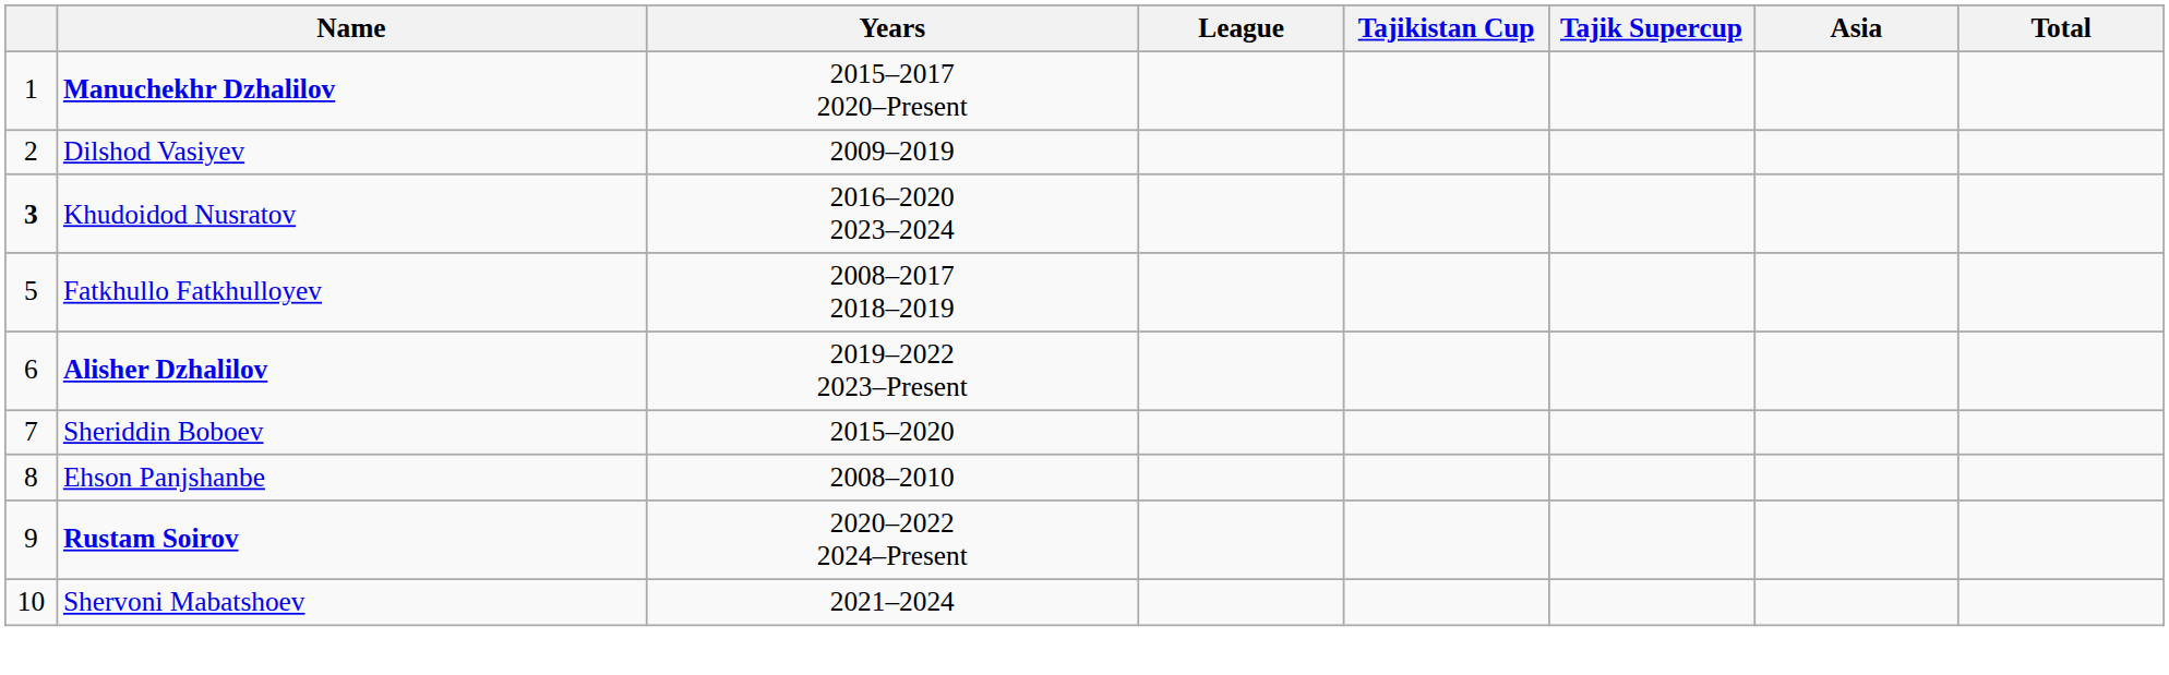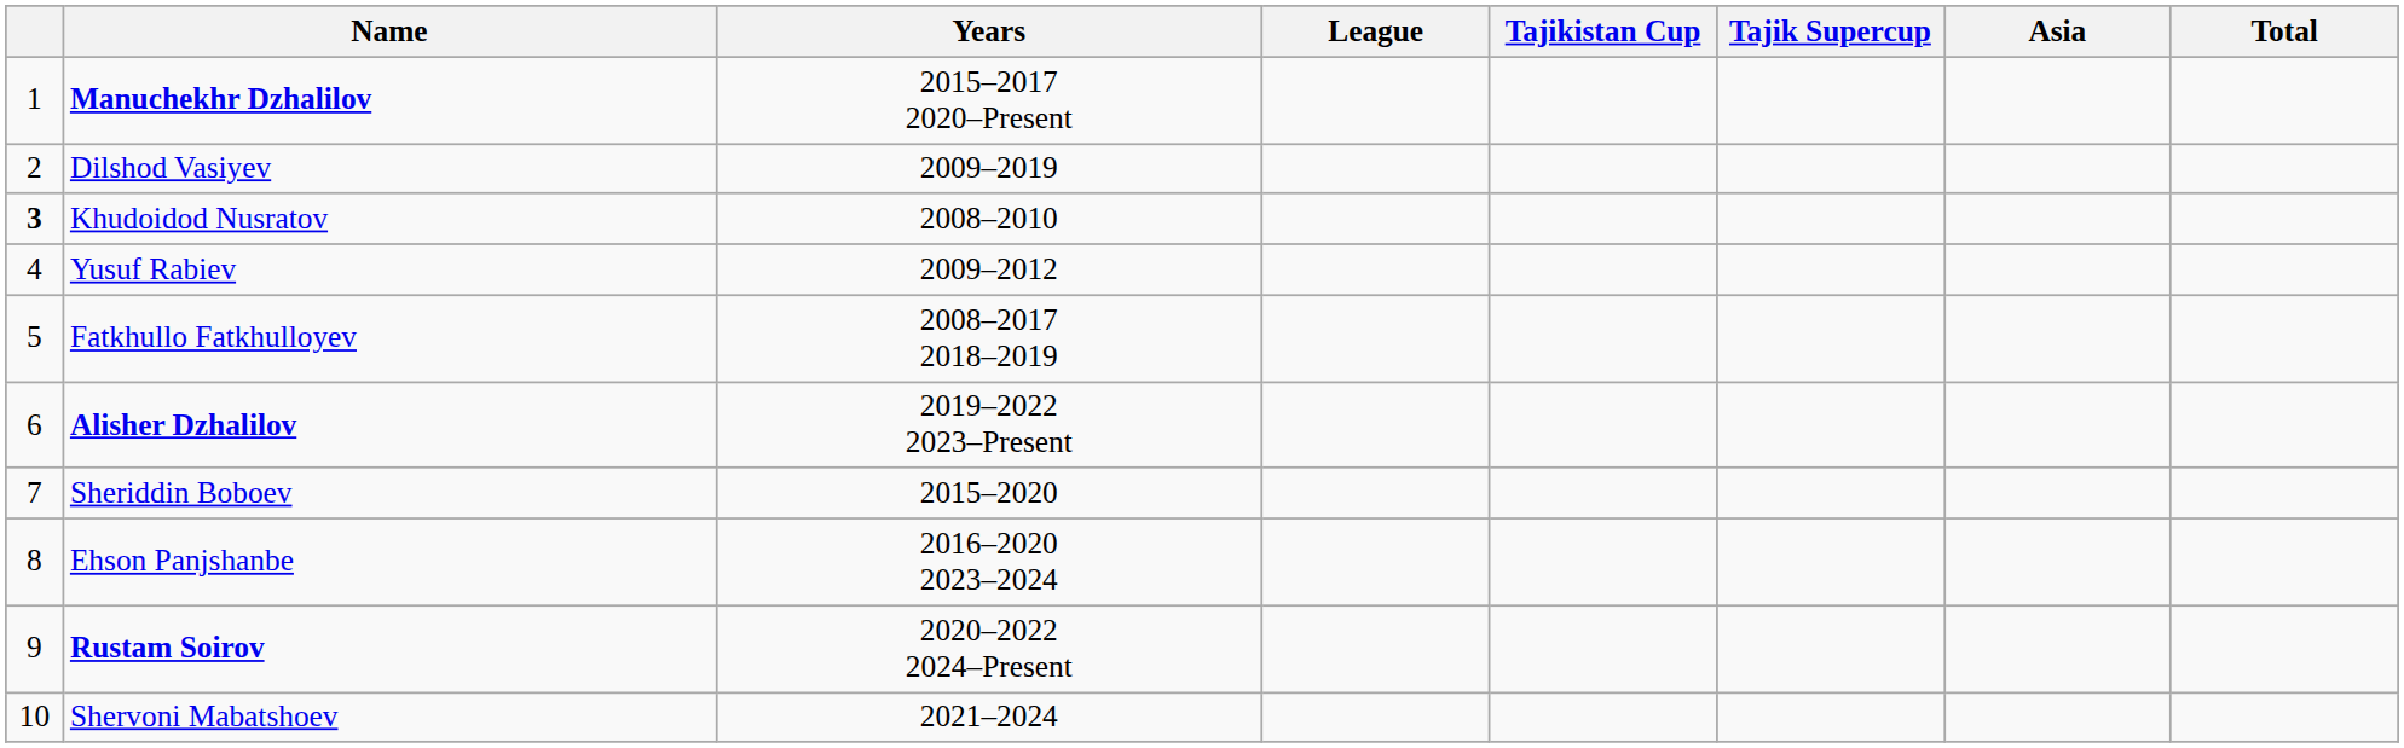Khudoidod Nusratov | Years: 2016–2020 2023–2024 -> 2008–2010
+ row: 4 | Yusuf Rabiev | 2009–2012
Ehson Panjshanbe | Years: 2008–2010 -> 2016–2020 2023–2024
